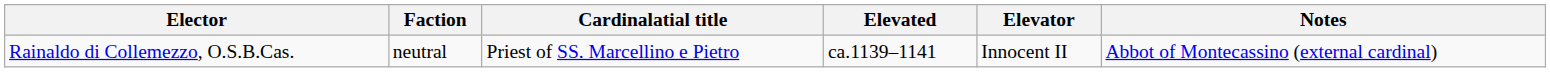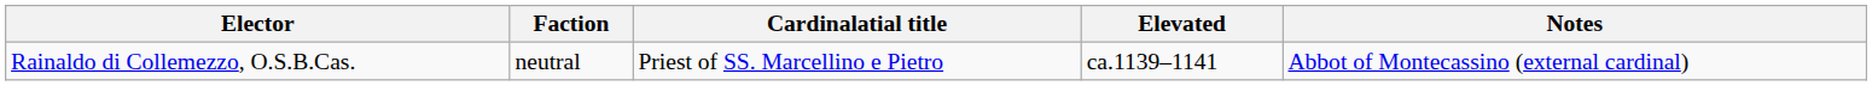- column: Elevator | Innocent II
